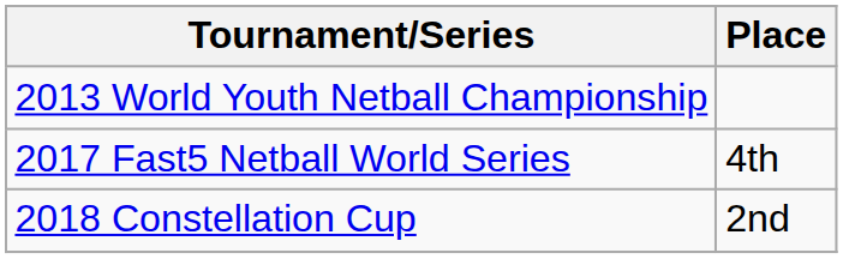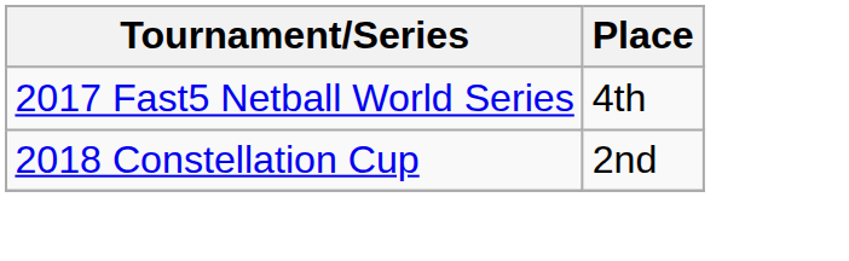- row: 2013 World Youth Netball Championship
